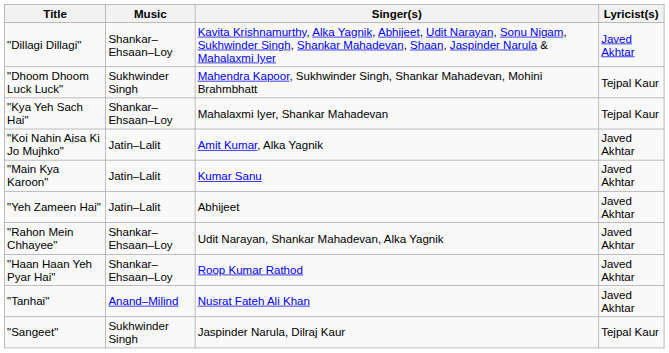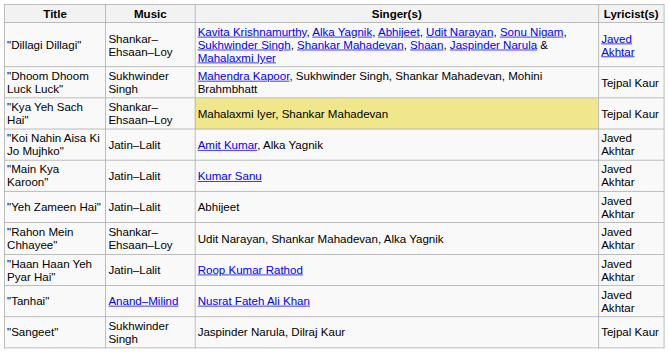"Kya Yeh Sach Hai" | Singer(s): no background -> khaki background
"Haan Haan Yeh Pyar Hai" | Music: Shankar–Ehsaan–Loy -> Jatin–Lalit
